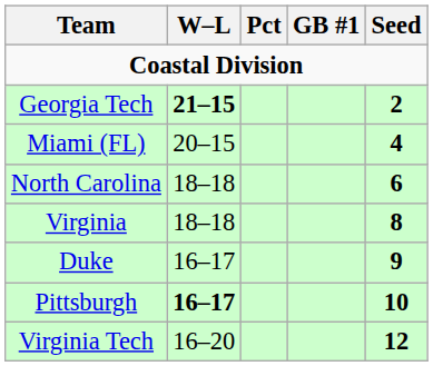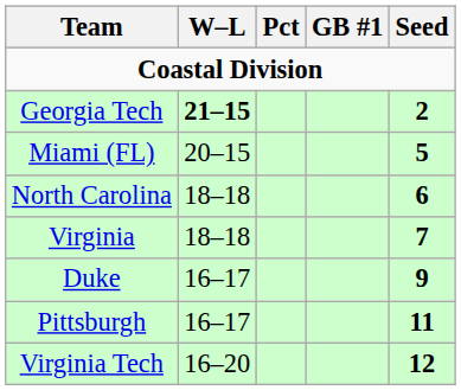Miami (FL) | Seed: 4 -> 5
Virginia | Seed: 8 -> 7
Pittsburgh | W–L: bold -> normal
Pittsburgh | Seed: 10 -> 11
